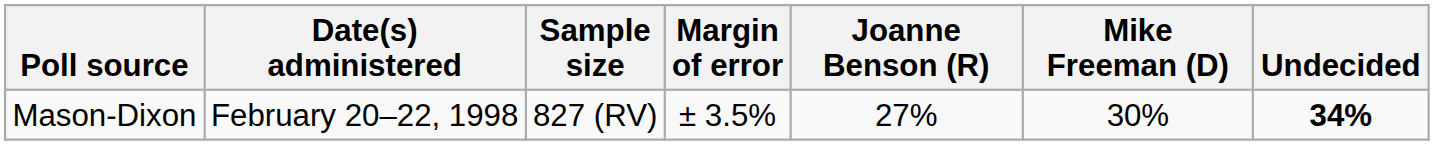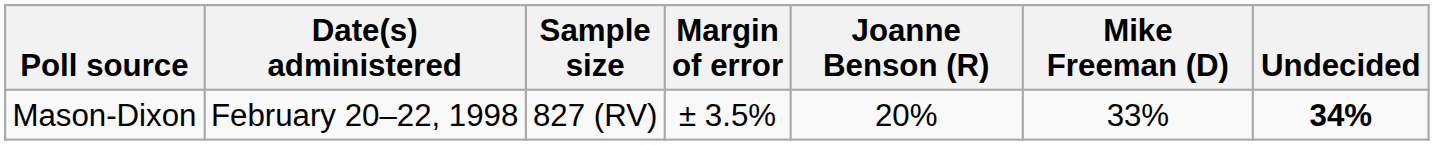Mason-Dixon | Joanne Benson (R): 27% -> 20%
Mason-Dixon | Mike Freeman (D): 30% -> 33%
